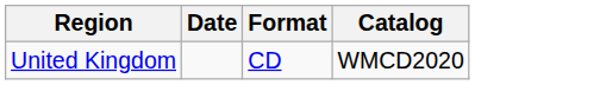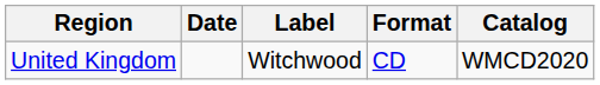+ column: Label | Witchwood
